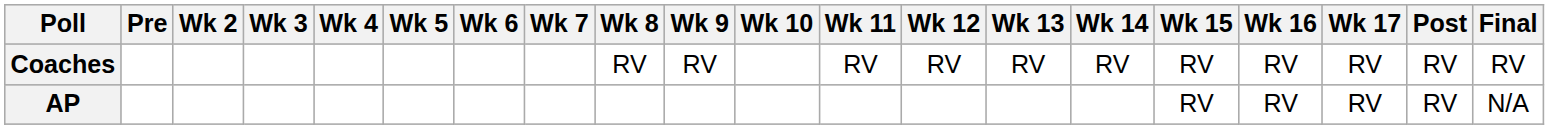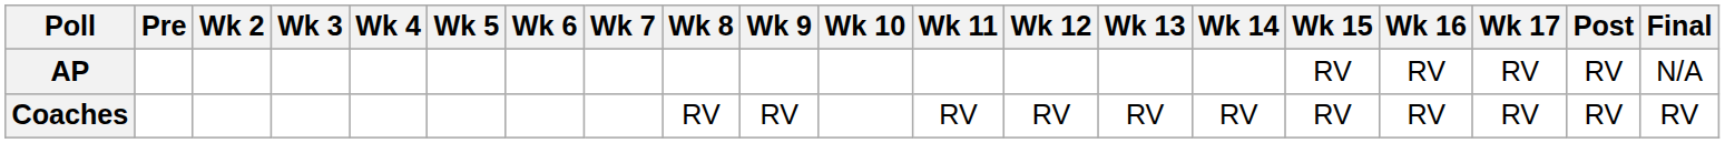rows swapped: AP <-> Coaches
